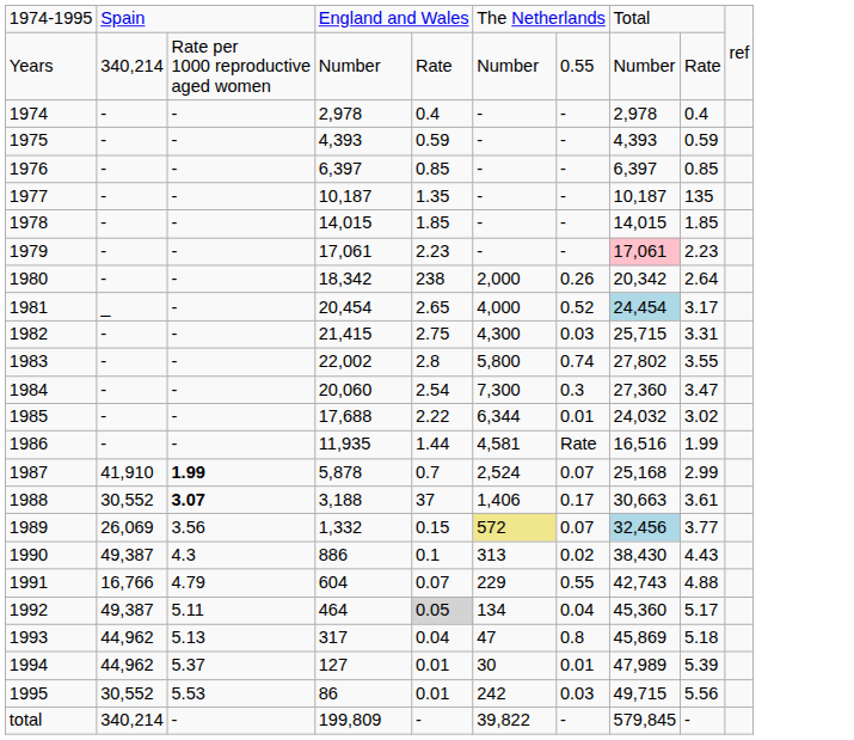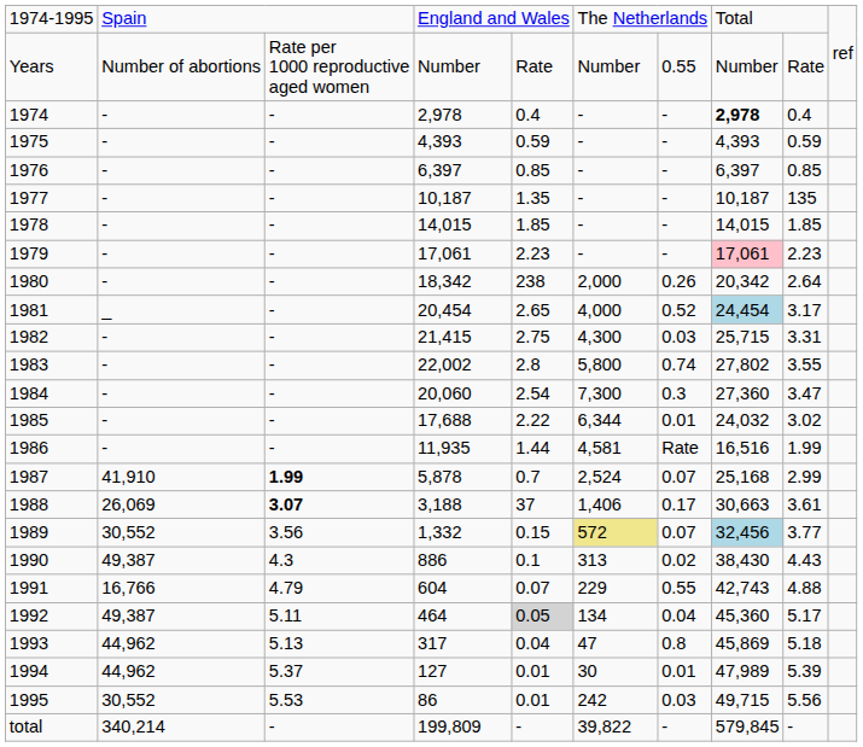Years | column 2: 340,214 -> Number of abortions
1974 | column 8: normal -> bold
1988 | column 2: 30,552 -> 26,069
1989 | column 2: 26,069 -> 30,552
